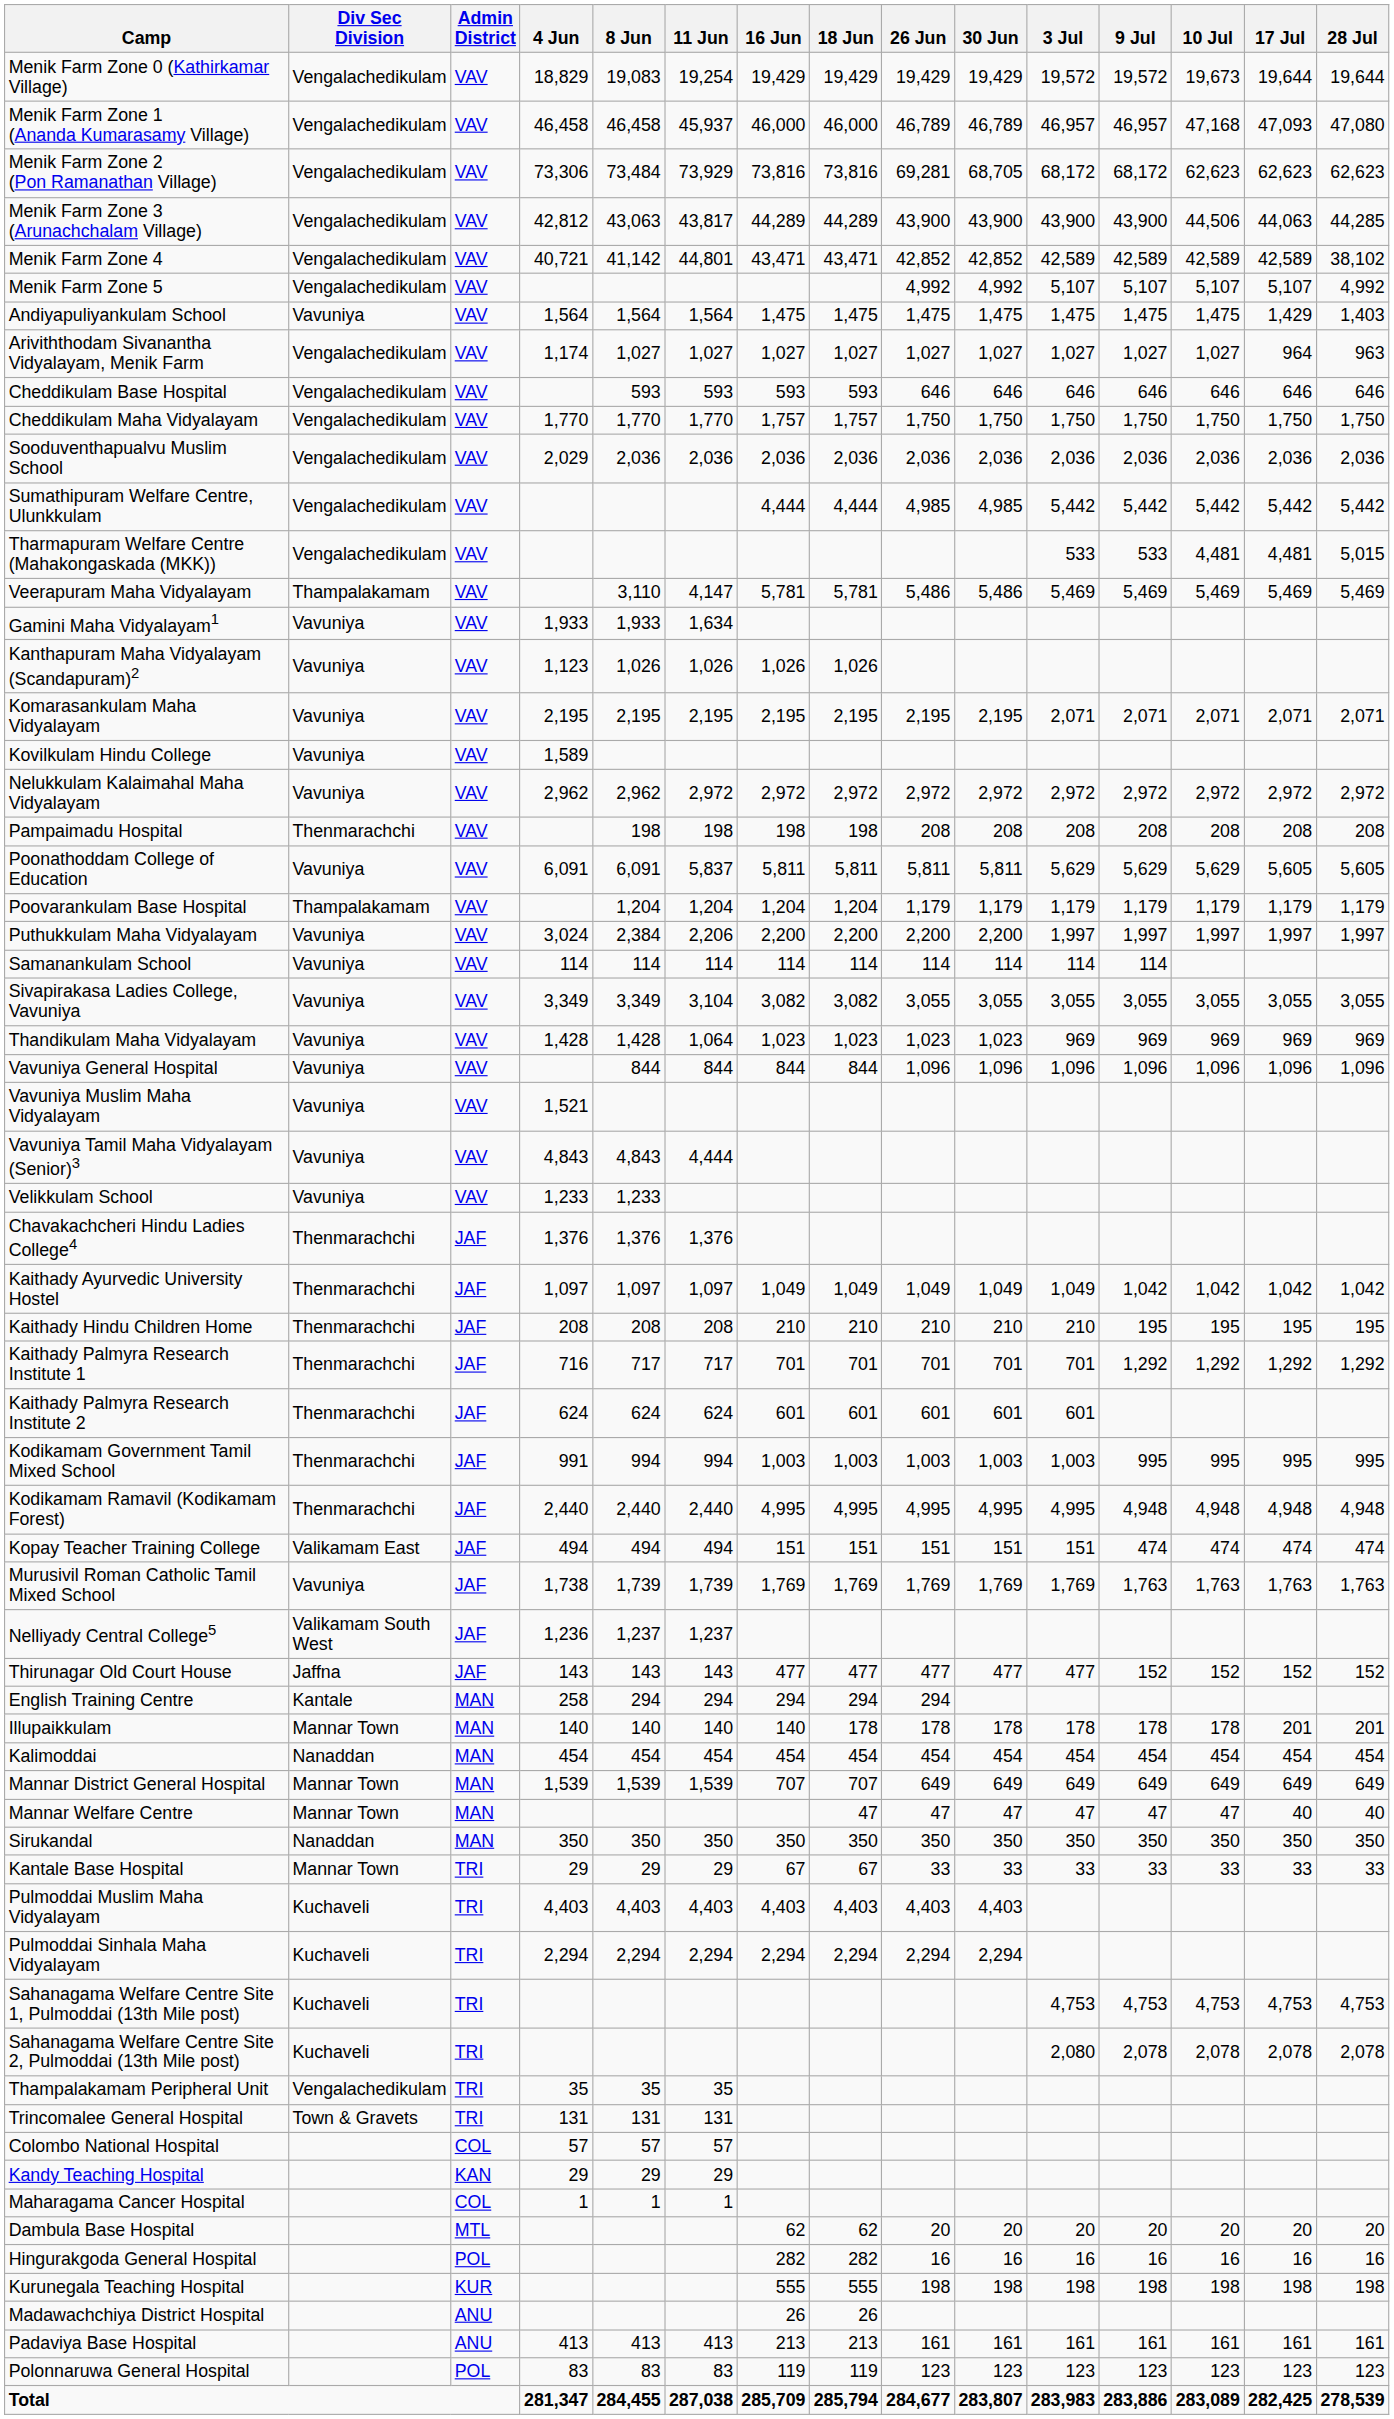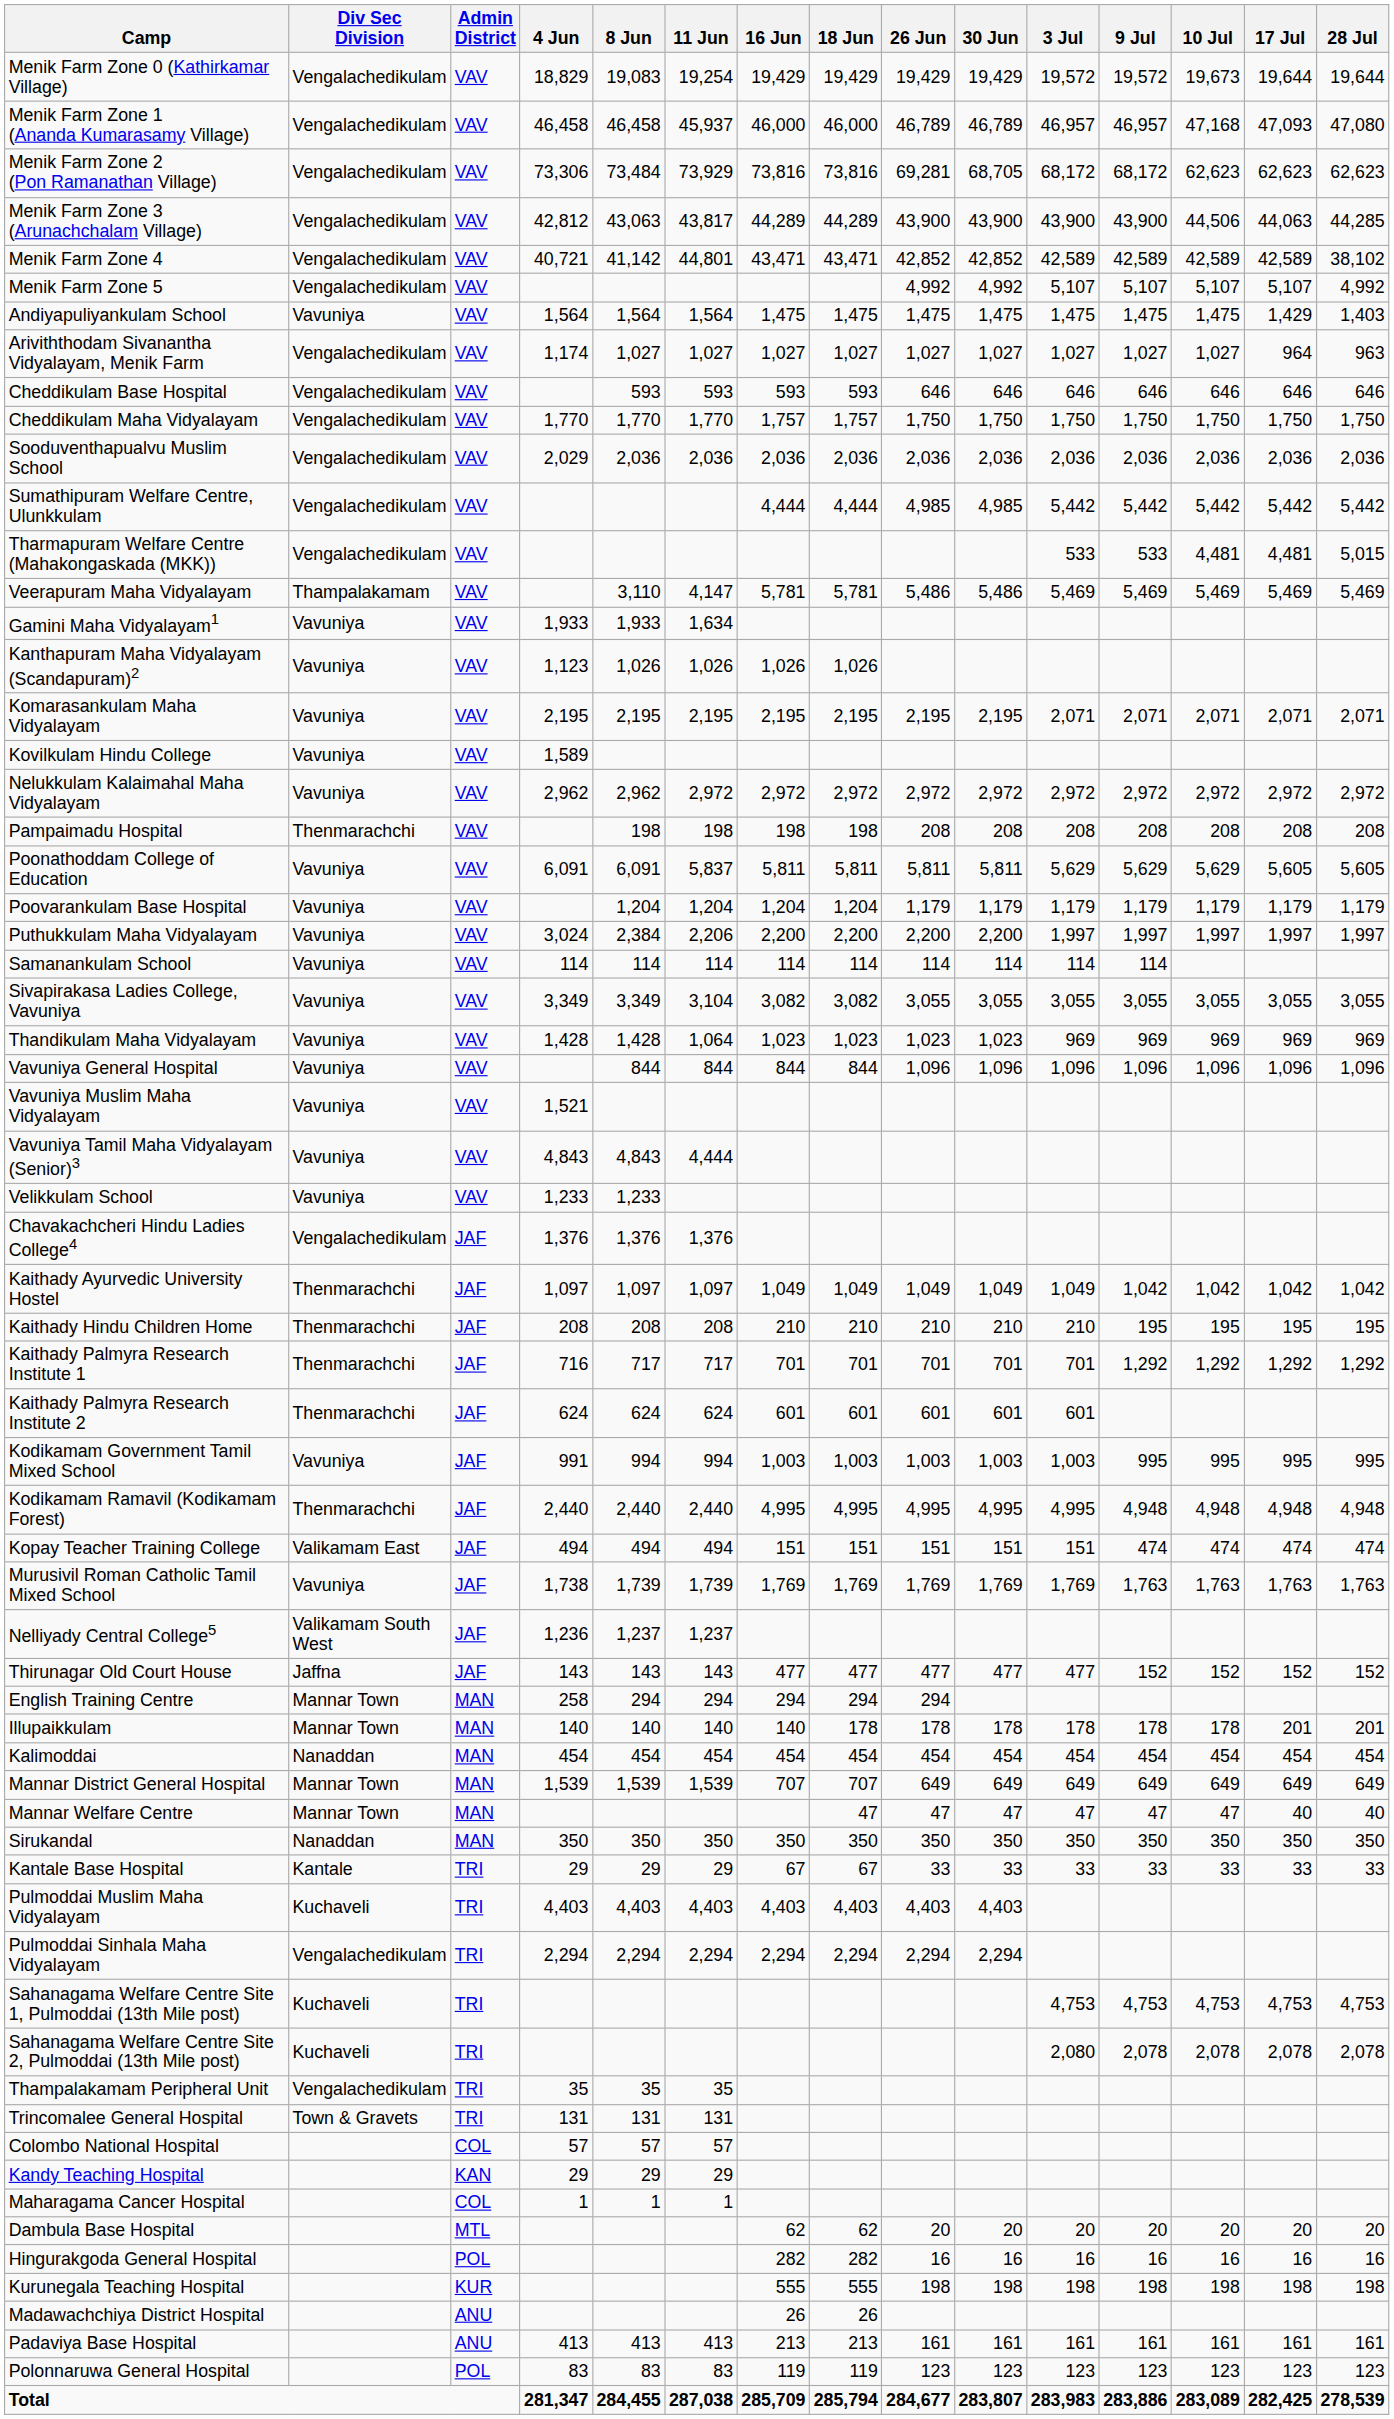Poovarankulam Base Hospital | Div Sec Division: Thampalakamam -> Vavuniya
Chavakachcheri Hindu Ladies College4 | Div Sec Division: Thenmarachchi -> Vengalachedikulam
Kodikamam Government Tamil Mixed School | Div Sec Division: Thenmarachchi -> Vavuniya
English Training Centre | Div Sec Division: Kantale -> Mannar Town
Kantale Base Hospital | Div Sec Division: Mannar Town -> Kantale
Pulmoddai Sinhala Maha Vidyalayam | Div Sec Division: Kuchaveli -> Vengalachedikulam
